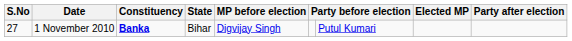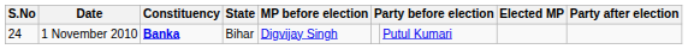1 November 2010 | S.No: 27 -> 24
